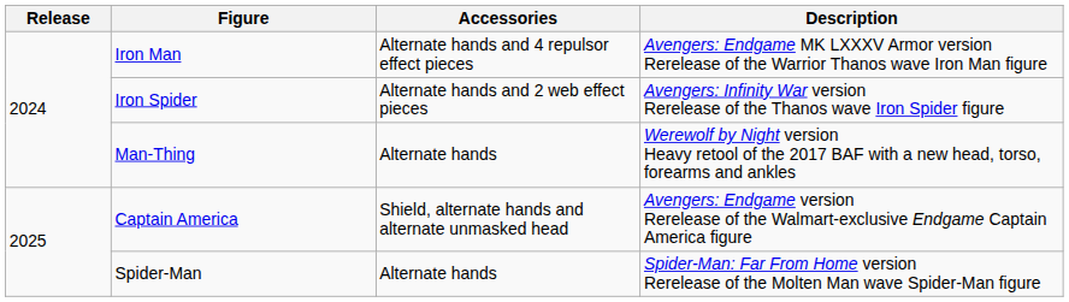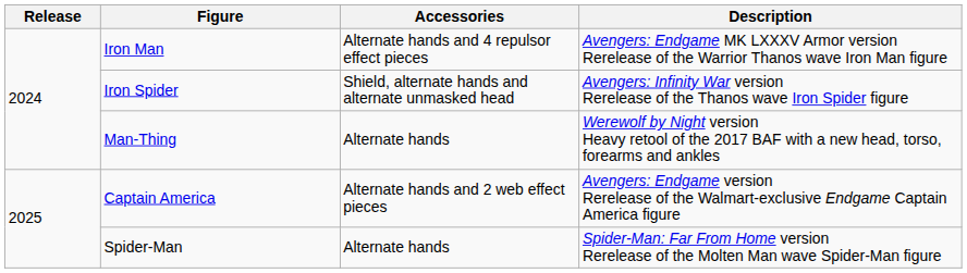Iron Spider | Accessories: Alternate hands and 2 web effect pieces -> Shield, alternate hands and alternate unmasked head
Captain America | Accessories: Shield, alternate hands and alternate unmasked head -> Alternate hands and 2 web effect pieces
